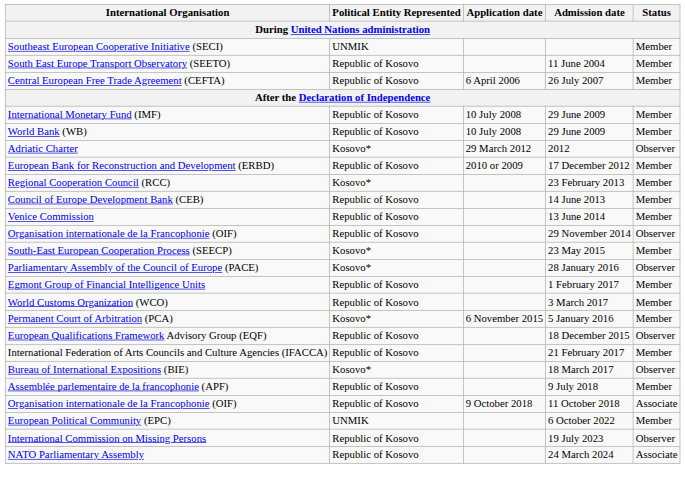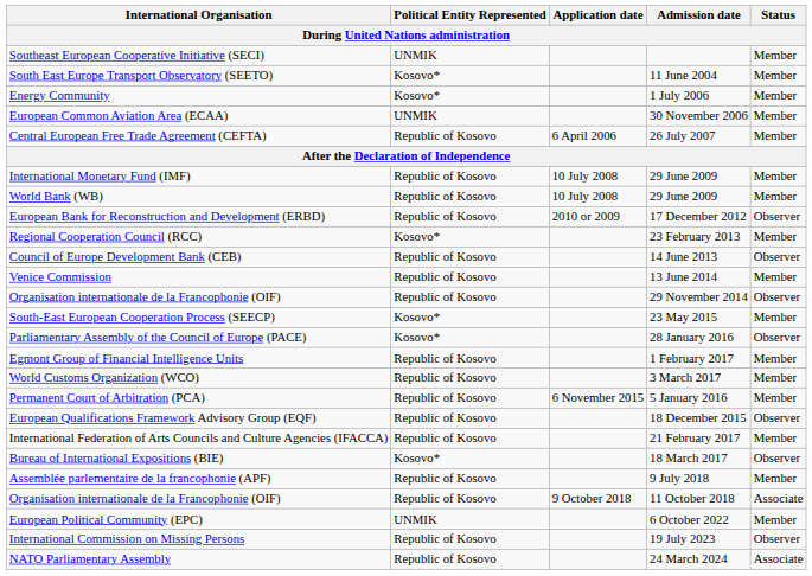South East Europe Transport Observatory (SEETO) | Political Entity Represented: Republic of Kosovo -> Kosovo*
+ row: Energy Community | Kosovo* | 1 July 2006 | Member
+ row: European Common Aviation Area (ECAA) | UNMIK | 30 November 2006 | Member
- row: Adriatic Charter | Kosovo* | 29 March 2012 | 2012 | Observer
European Bank for Reconstruction and Development (ERBD) | Status: Member -> Observer
Council of Europe Development Bank (CEB) | Status: Member -> Observer
Permanent Court of Arbitration (PCA) | Political Entity Represented: Kosovo* -> Republic of Kosovo
